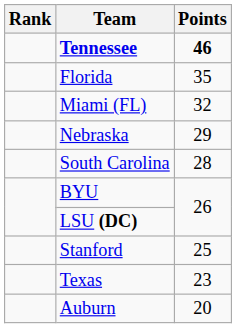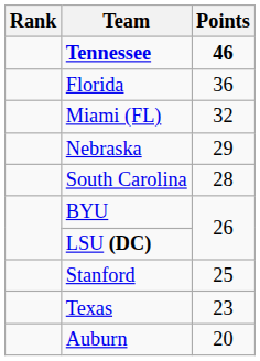Florida | Points: 35 -> 36
